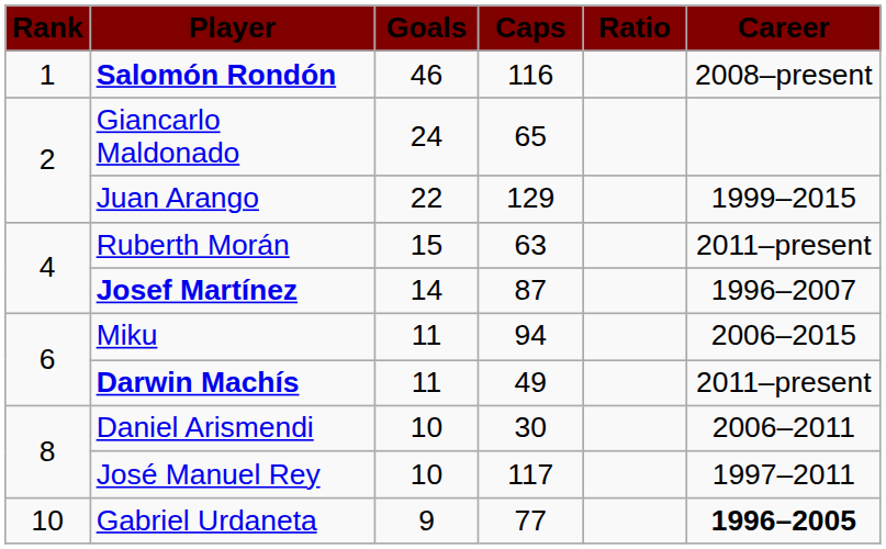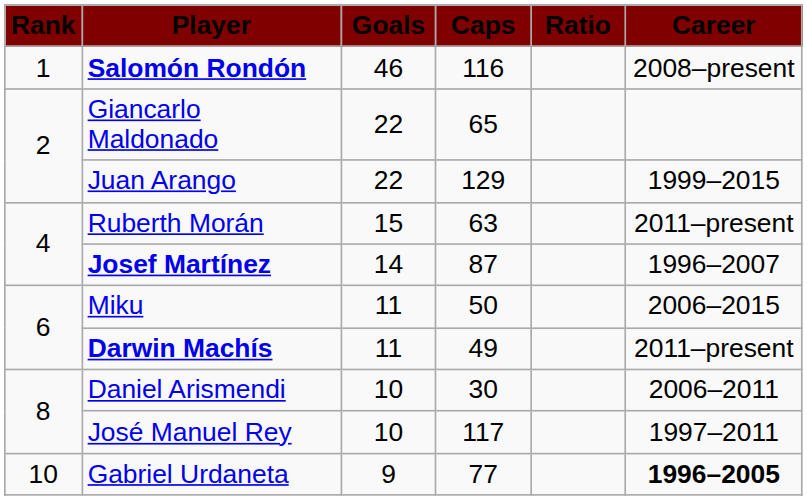Giancarlo Maldonado | Goals: 24 -> 22
Miku | Caps: 94 -> 50
